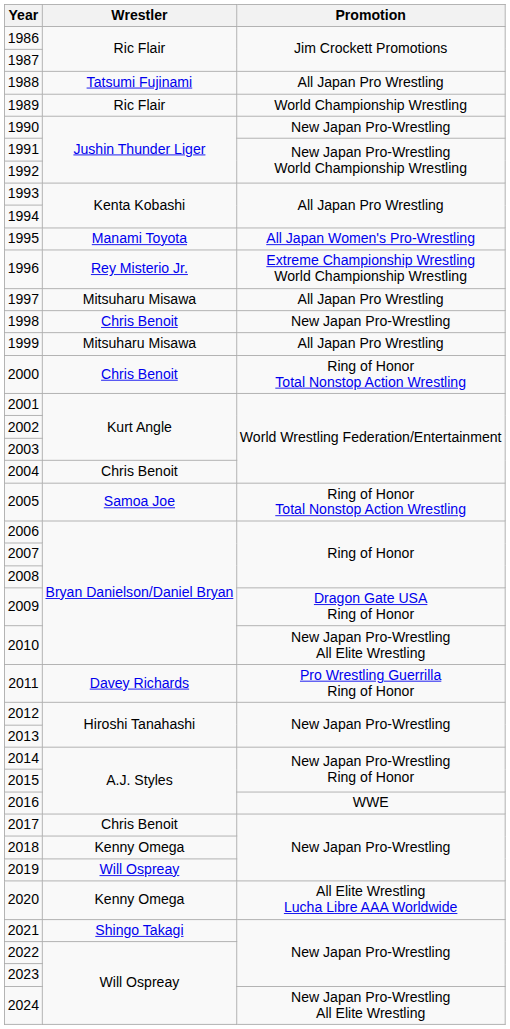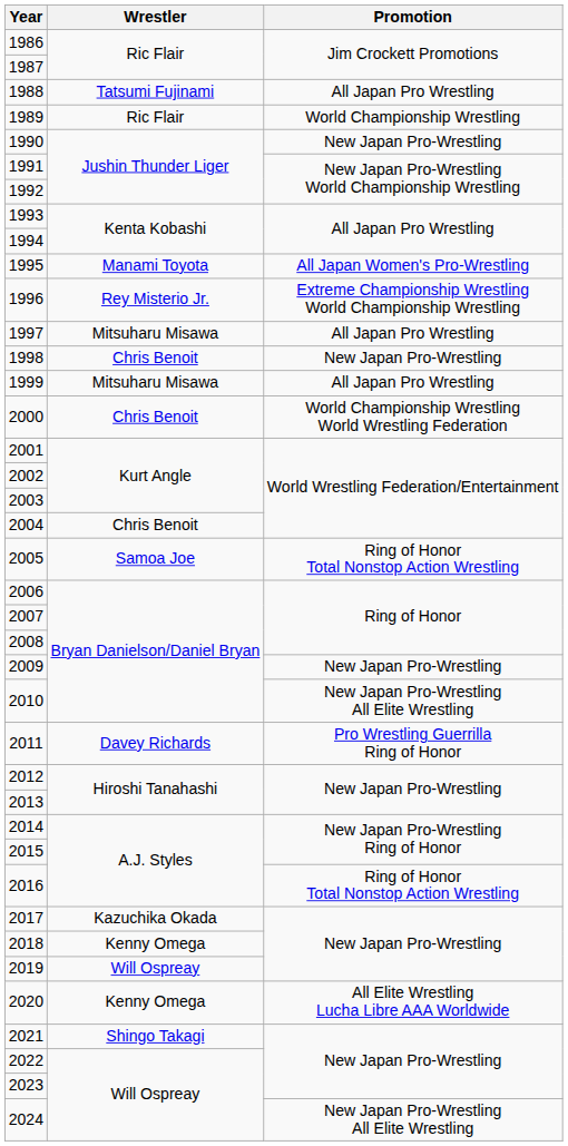2000 | Promotion: Ring of Honor Total Nonstop Action Wrestling -> World Championship Wrestling World Wrestling Federation
2009 | Promotion: Dragon Gate USA Ring of Honor -> New Japan Pro-Wrestling
2016 | Promotion: WWE -> Ring of Honor Total Nonstop Action Wrestling
2017 | Wrestler: Chris Benoit -> Kazuchika Okada
